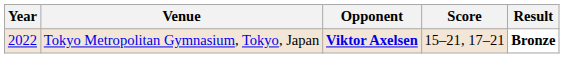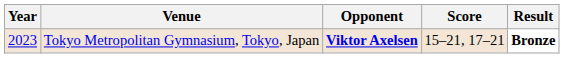Tokyo Metropolitan Gymnasium, Tokyo, Japan | Year: 2022 -> 2023
